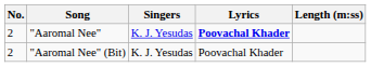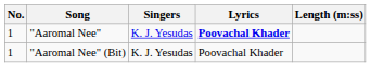"Aaromal Nee" | No.: 2 -> 1
"Aaromal Nee" (Bit) | No.: 2 -> 1
